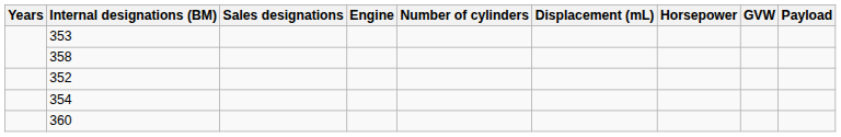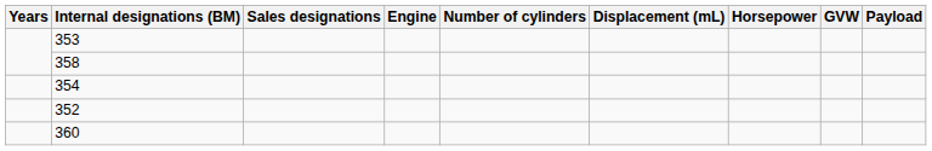rows swapped: 352 <-> 354
